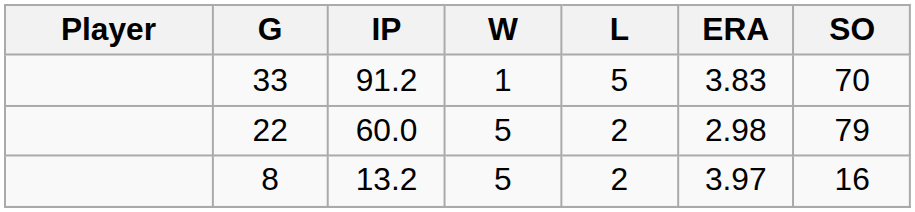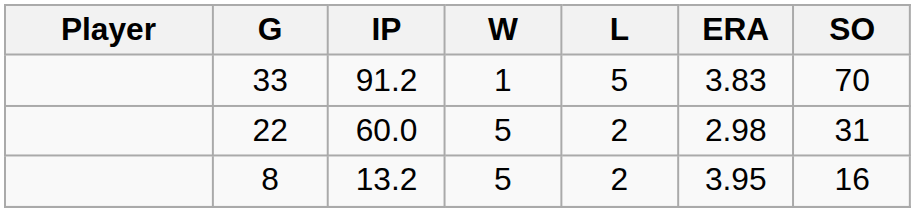22 | SO: 79 -> 31
8 | ERA: 3.97 -> 3.95
